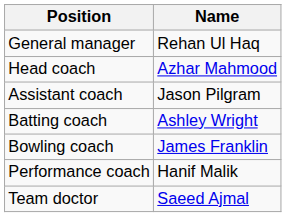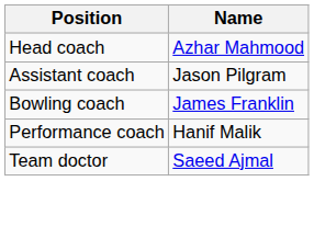- row: General manager | Rehan Ul Haq
- row: Batting coach | Ashley Wright
